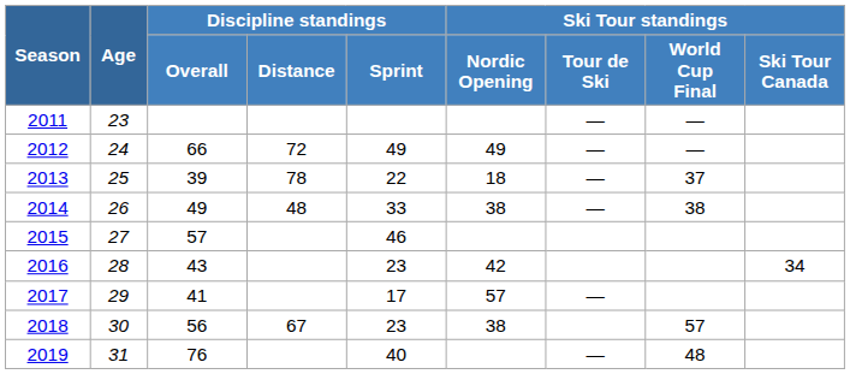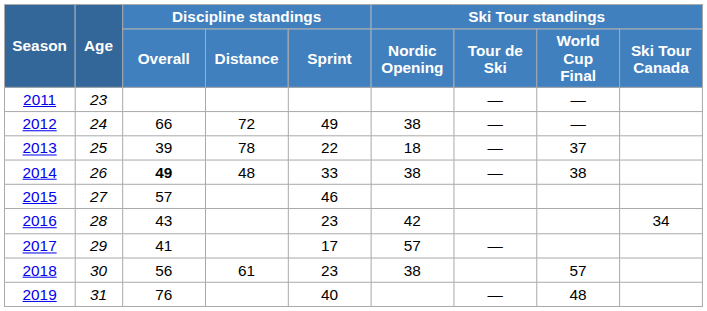2012 | Ski Tour standings / Nordic Opening: 49 -> 38
2014 | Discipline standings / Overall: normal -> bold
2018 | Discipline standings / Distance: 67 -> 61
